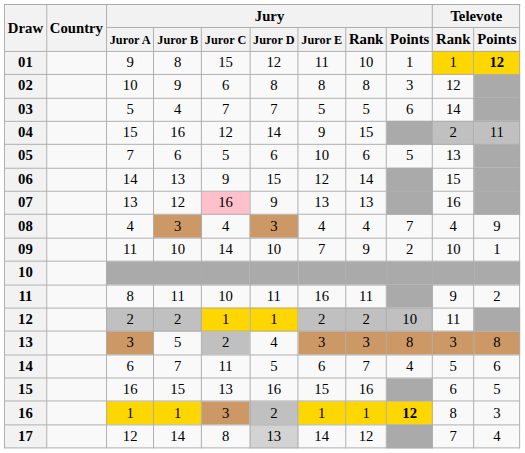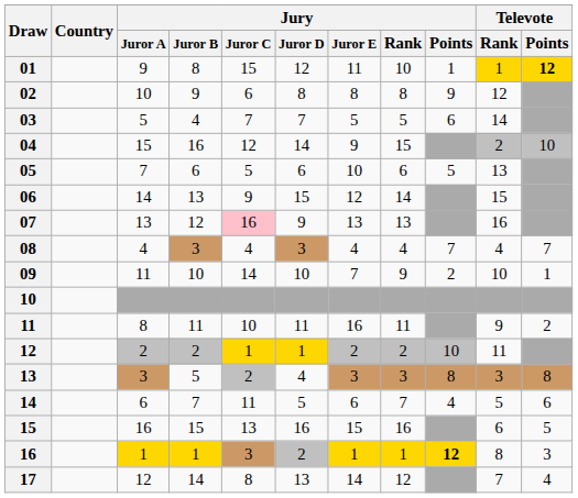02 | Jury / Points: 3 -> 9
04 | Televote / Points: 11 -> 10
08 | Televote / Points: 9 -> 7
17 | Jury / Juror D: lightgrey background -> no background
